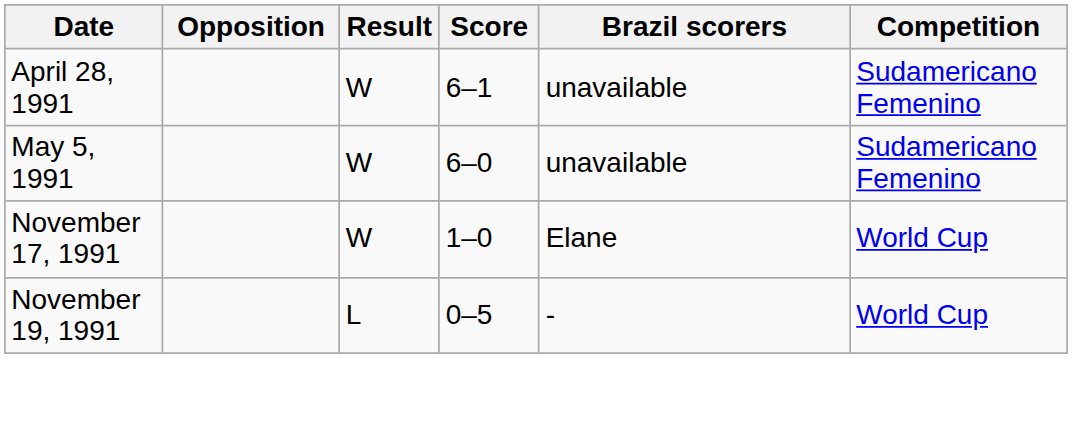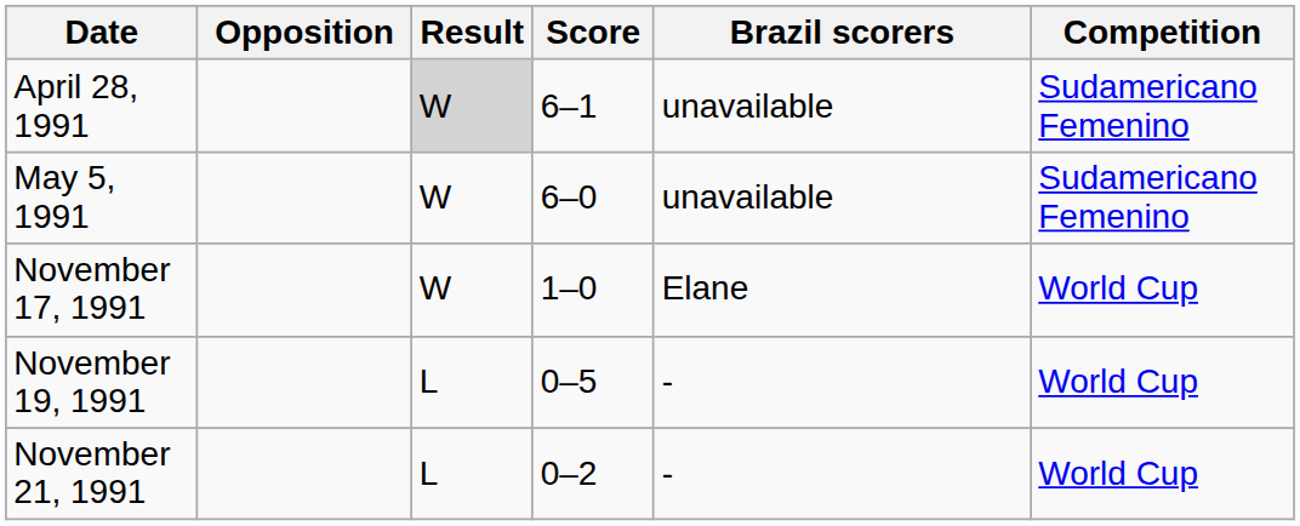April 28, 1991 | Result: no background -> lightgrey background
+ row: November 21, 1991 | L | 0–2 | - | World Cup
